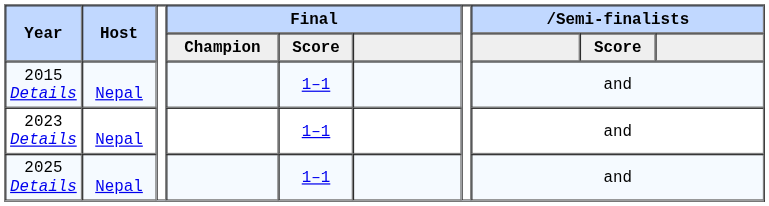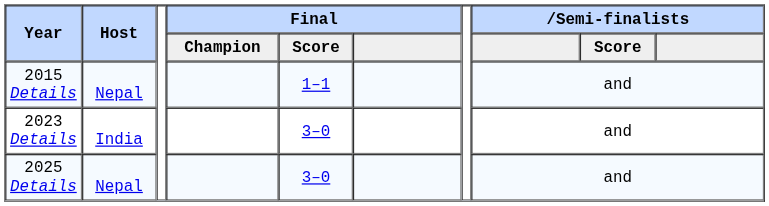2023 Details | Host: Nepal -> India
2023 Details | Final / Score: 1–1 -> 3–0
2025 Details | Final / Score: 1–1 -> 3–0
